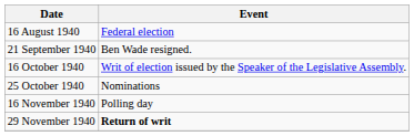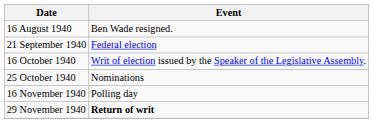16 August 1940 | Event: Federal election -> Ben Wade resigned.
21 September 1940 | Event: Ben Wade resigned. -> Federal election
